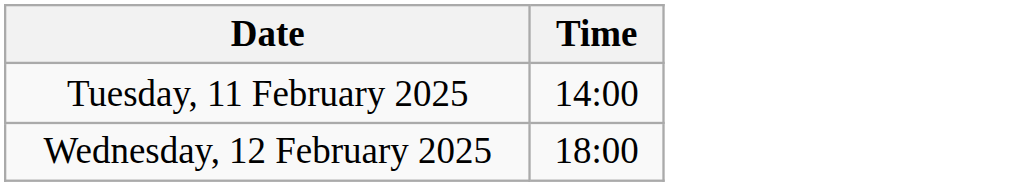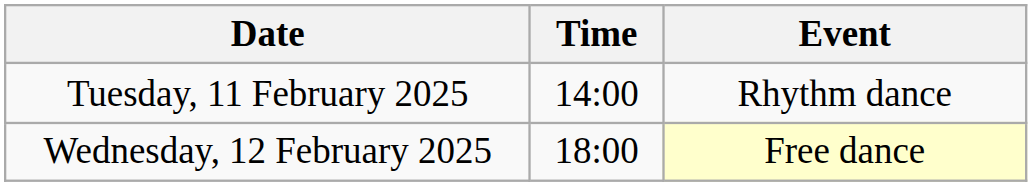+ column: Event | Rhythm dance | Free dance
